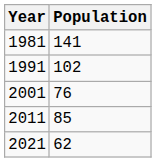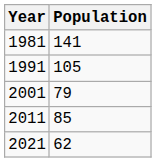1991 | Population: 102 -> 105
2001 | Population: 76 -> 79
